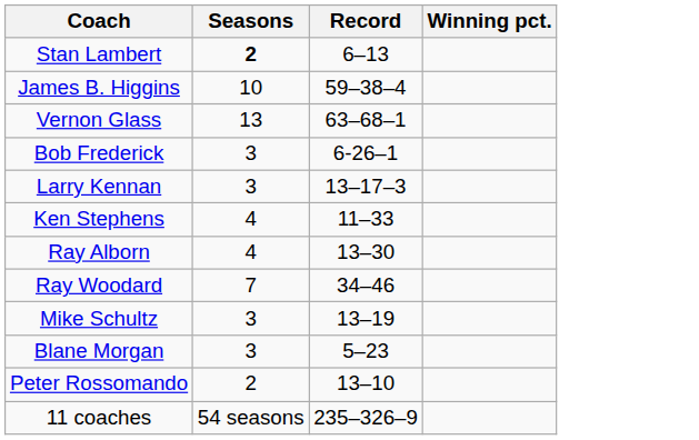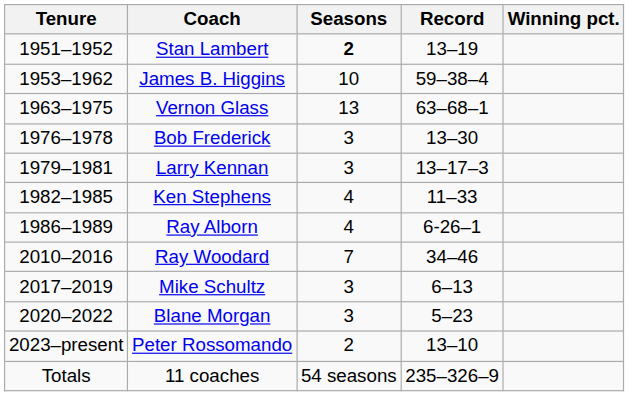+ column: Tenure | 1951–1952 | 1953–1962 | 1963–1975 | 1976–1978 | 1979–1981 | 1982–1985 | 1986–1989 | 2010–2016 | 2017–2019 | 2020–2022 | 2023–present | Totals
Stan Lambert | Record: 6–13 -> 13–19
Bob Frederick | Record: 6-26–1 -> 13–30
Ray Alborn | Record: 13–30 -> 6-26–1
Mike Schultz | Record: 13–19 -> 6–13
